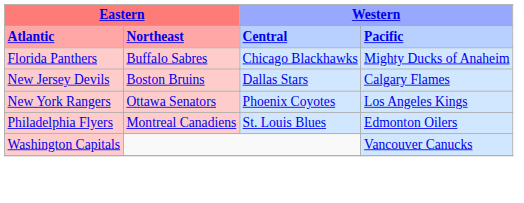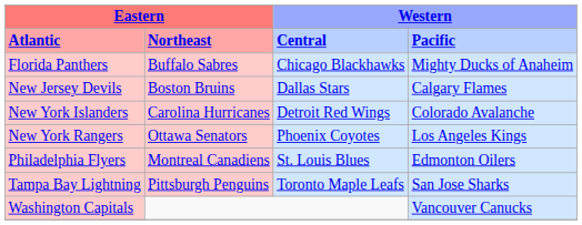+ row: New York Islanders | Carolina Hurricanes | Detroit Red Wings | Colorado Avalanche
+ row: Tampa Bay Lightning | Pittsburgh Penguins | Toronto Maple Leafs | San Jose Sharks
